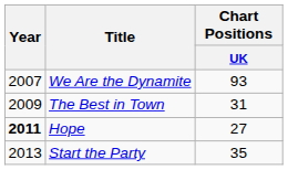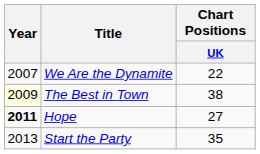We Are the Dynamite | Chart Positions / UK: 93 -> 22
The Best in Town | Year: no background -> lightyellow background
The Best in Town | Chart Positions / UK: 31 -> 38
